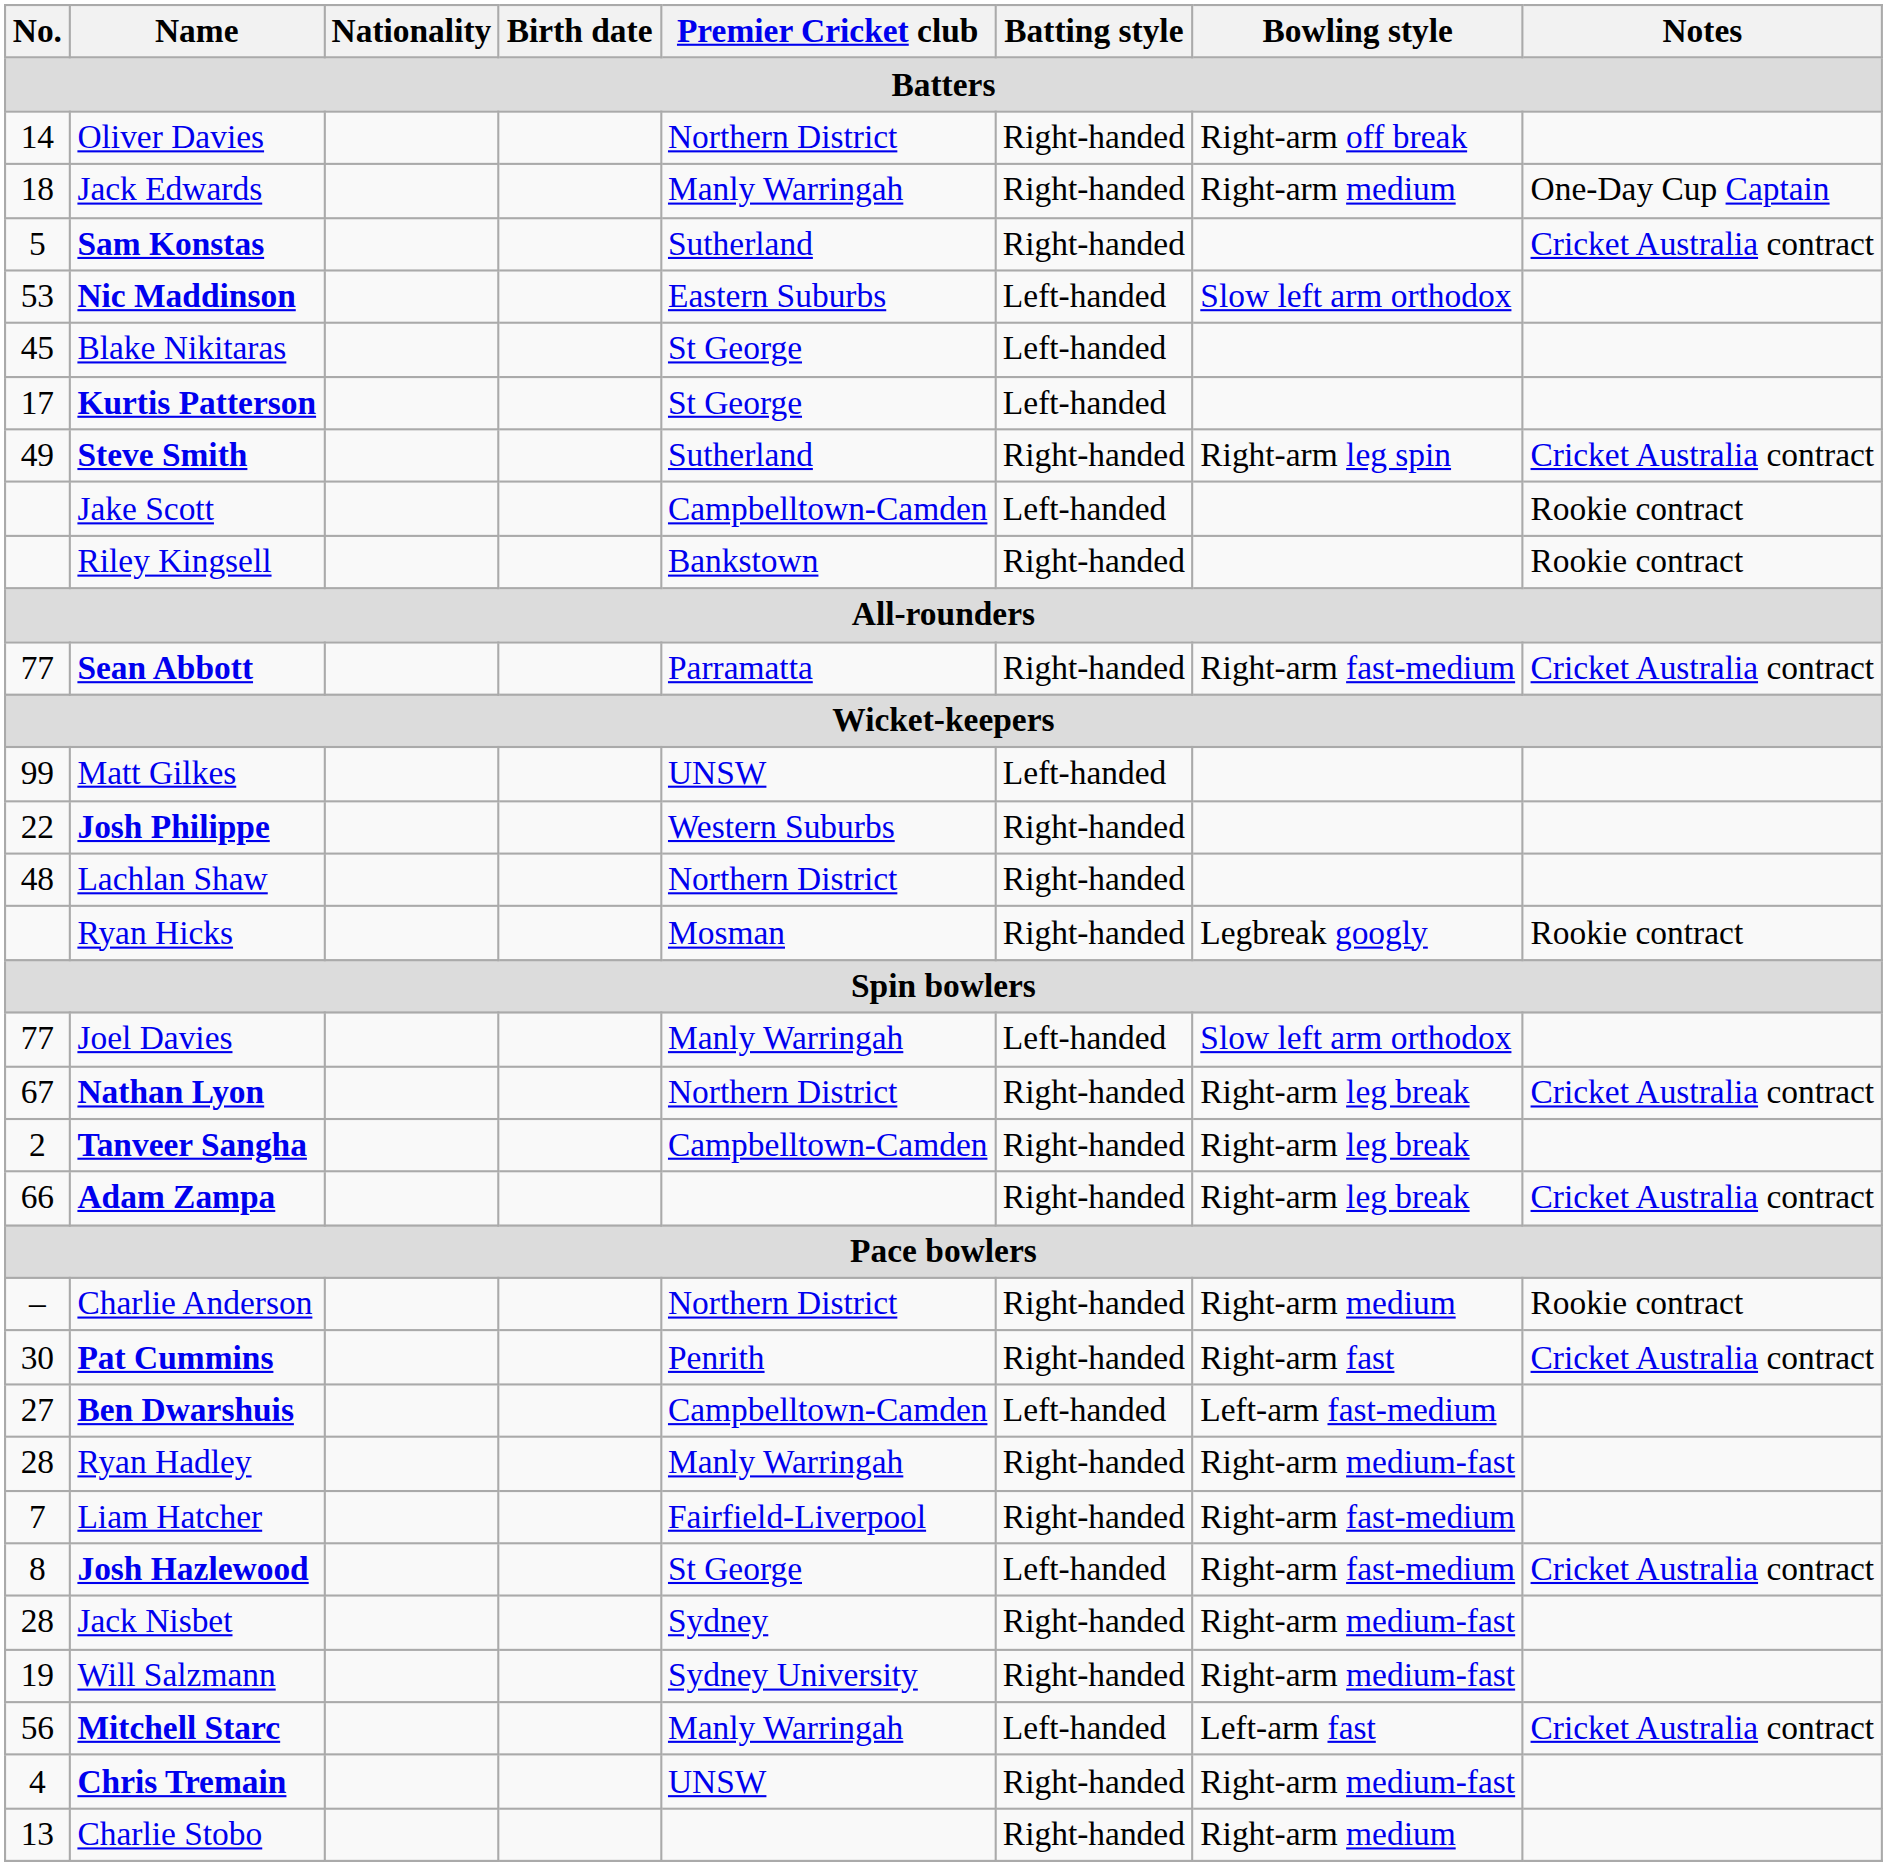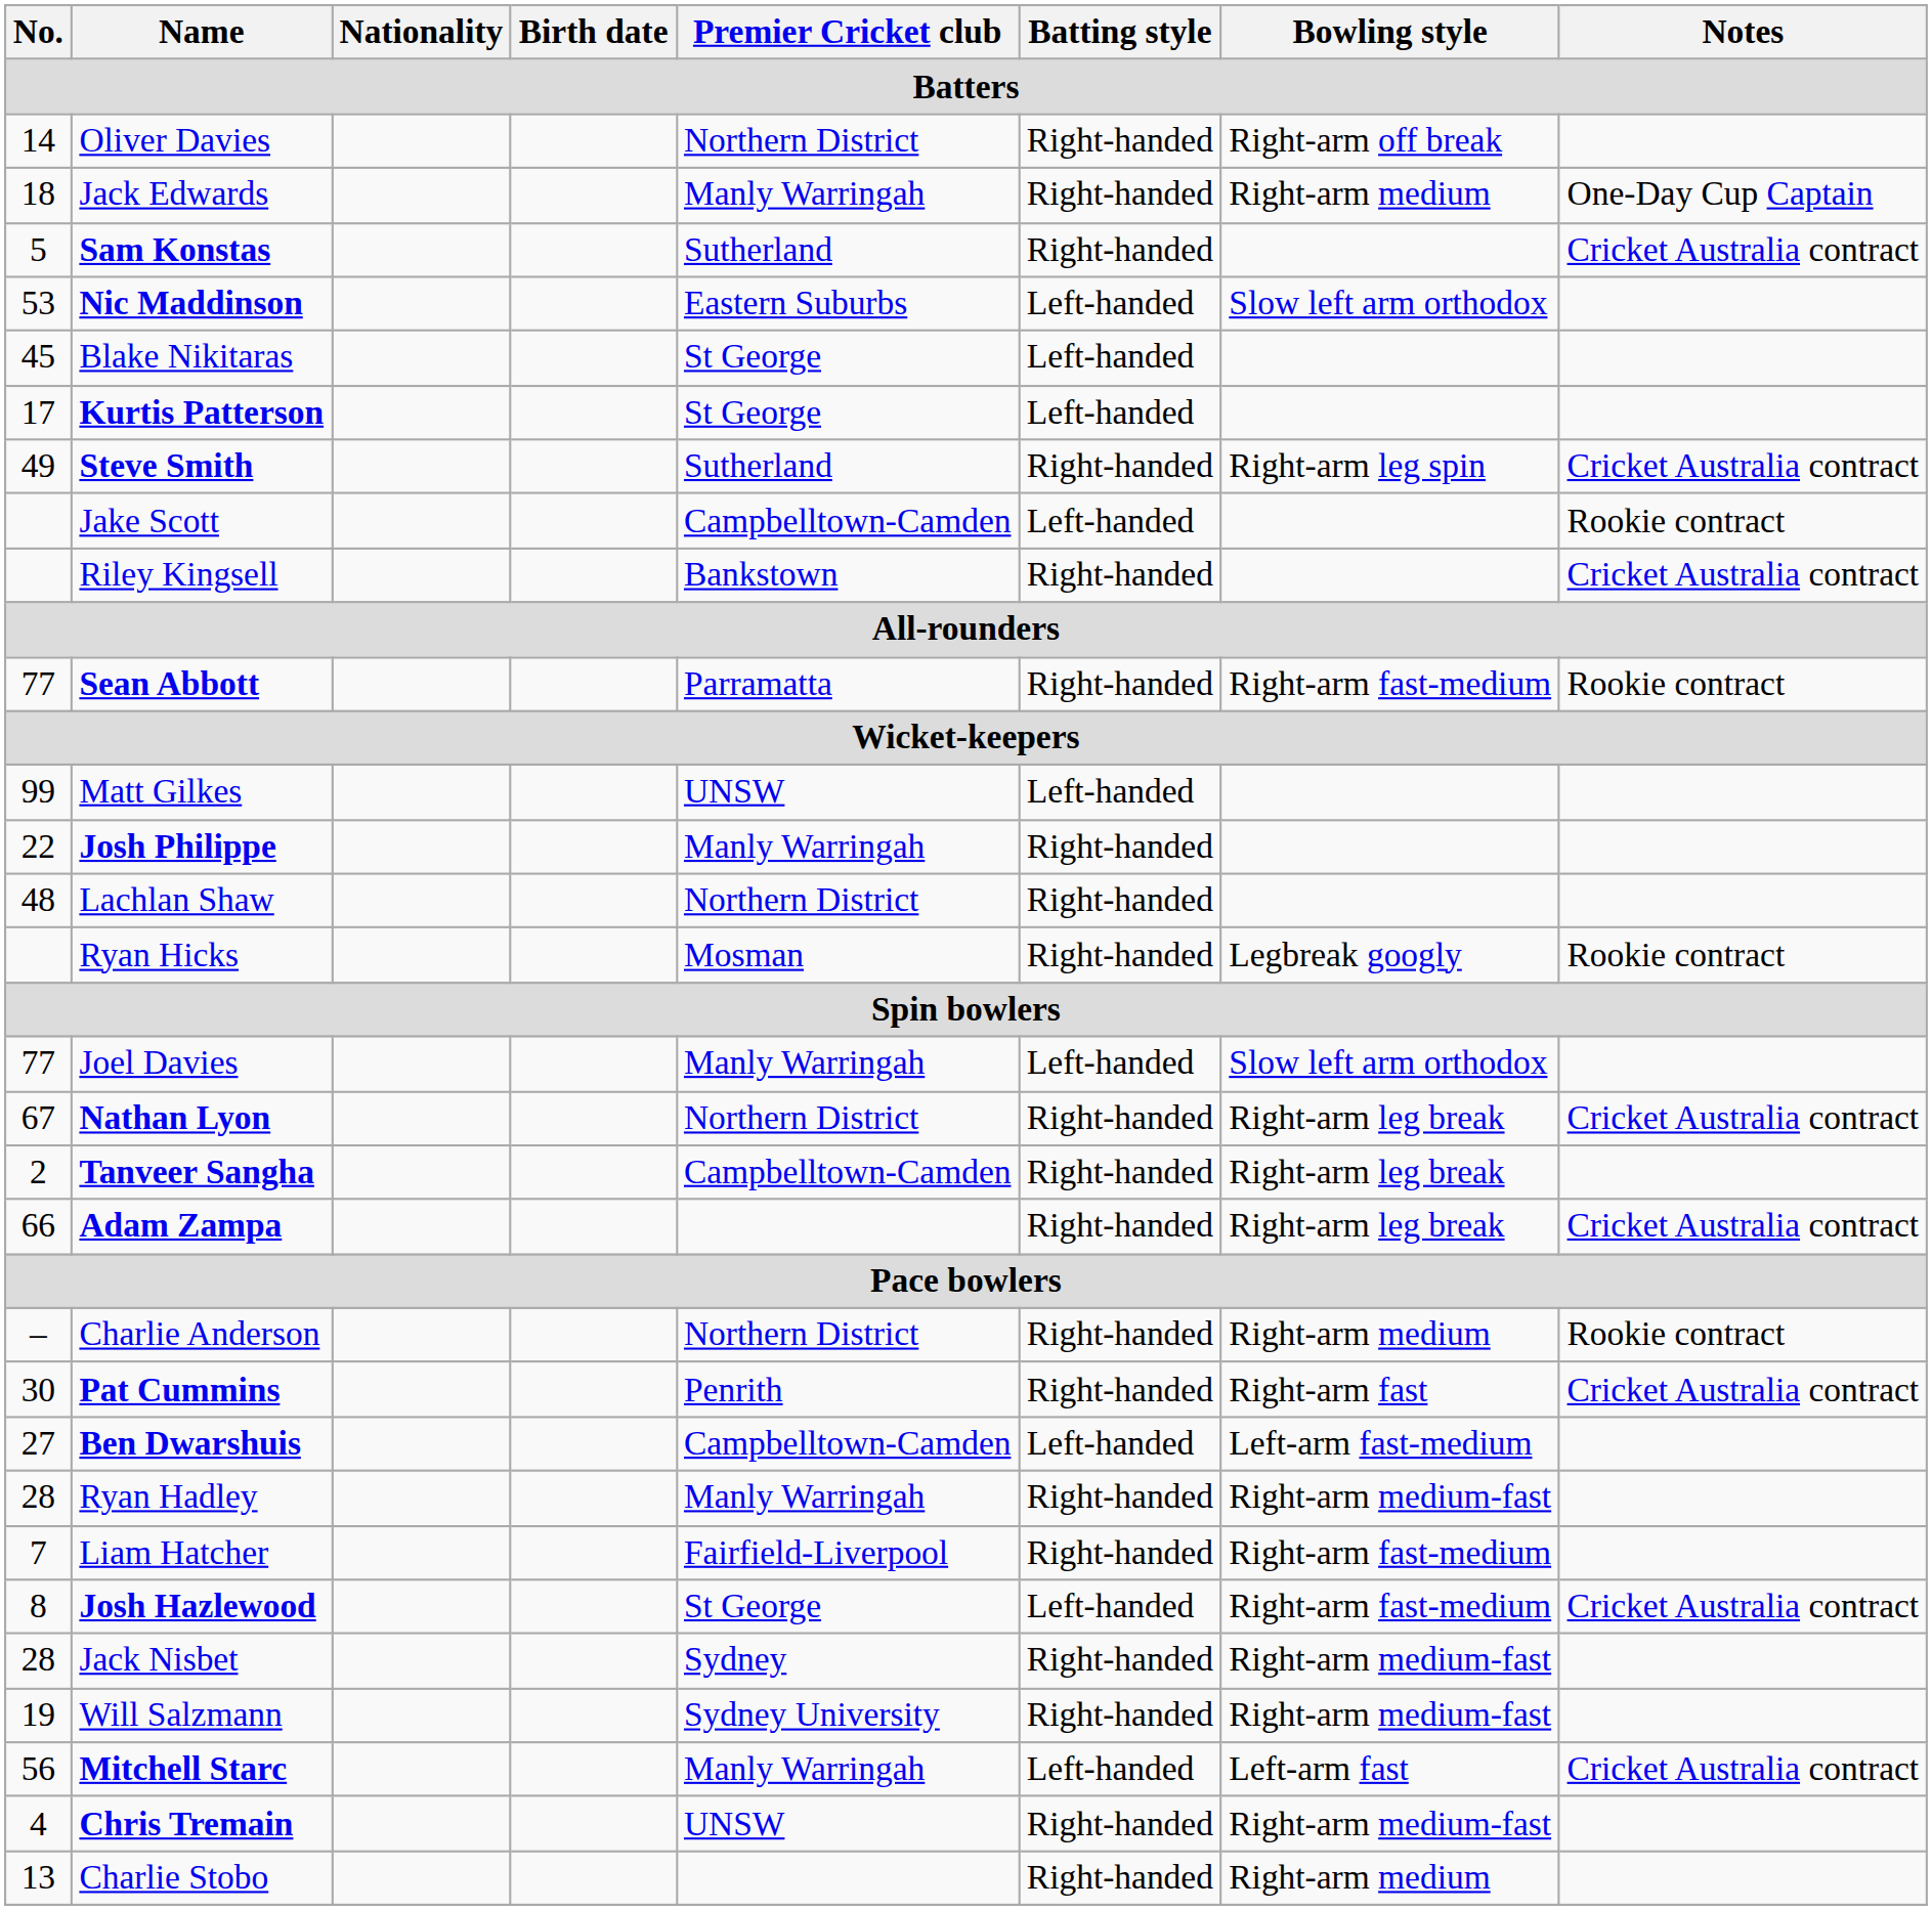Riley Kingsell | Notes: Rookie contract -> Cricket Australia contract
Sean Abbott | Notes: Cricket Australia contract -> Rookie contract
Josh Philippe | Premier Cricket club: Western Suburbs -> Manly Warringah
